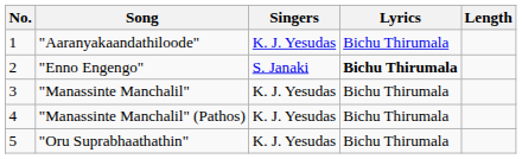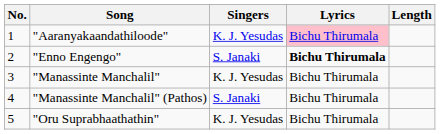"Aaranyakaandathiloode" | Lyrics: no background -> pink background
"Manassinte Manchalil" (Pathos) | Singers: K. J. Yesudas -> S. Janaki
